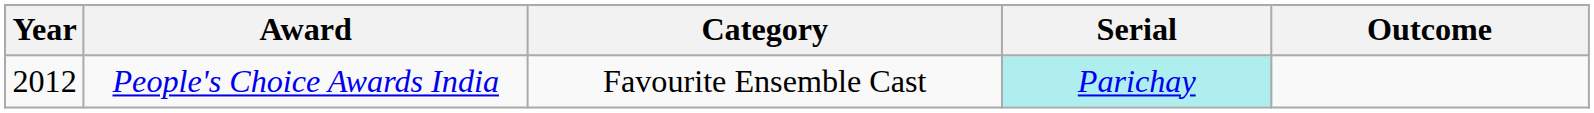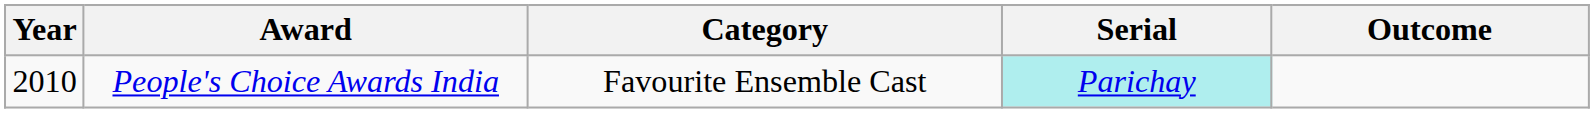People's Choice Awards India | Year: 2012 -> 2010
